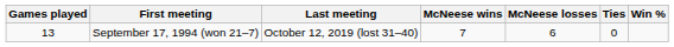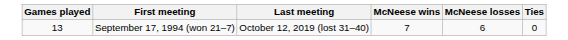- column: Win %
